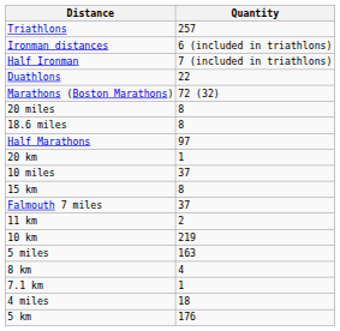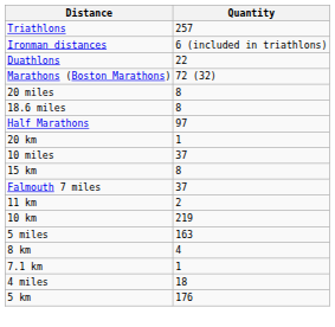- row: Half Ironman | 7 (included in triathlons)
